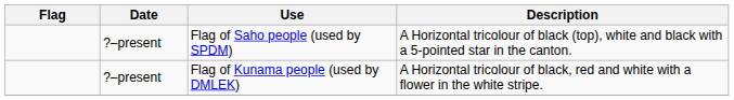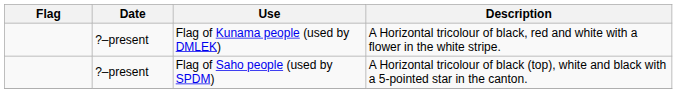rows swapped: Flag of Kunama people (used by DMLEK) <-> Flag of Saho people (used by SPDM)
